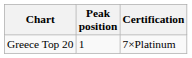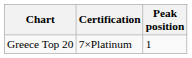columns swapped: Peak position <-> Certification
